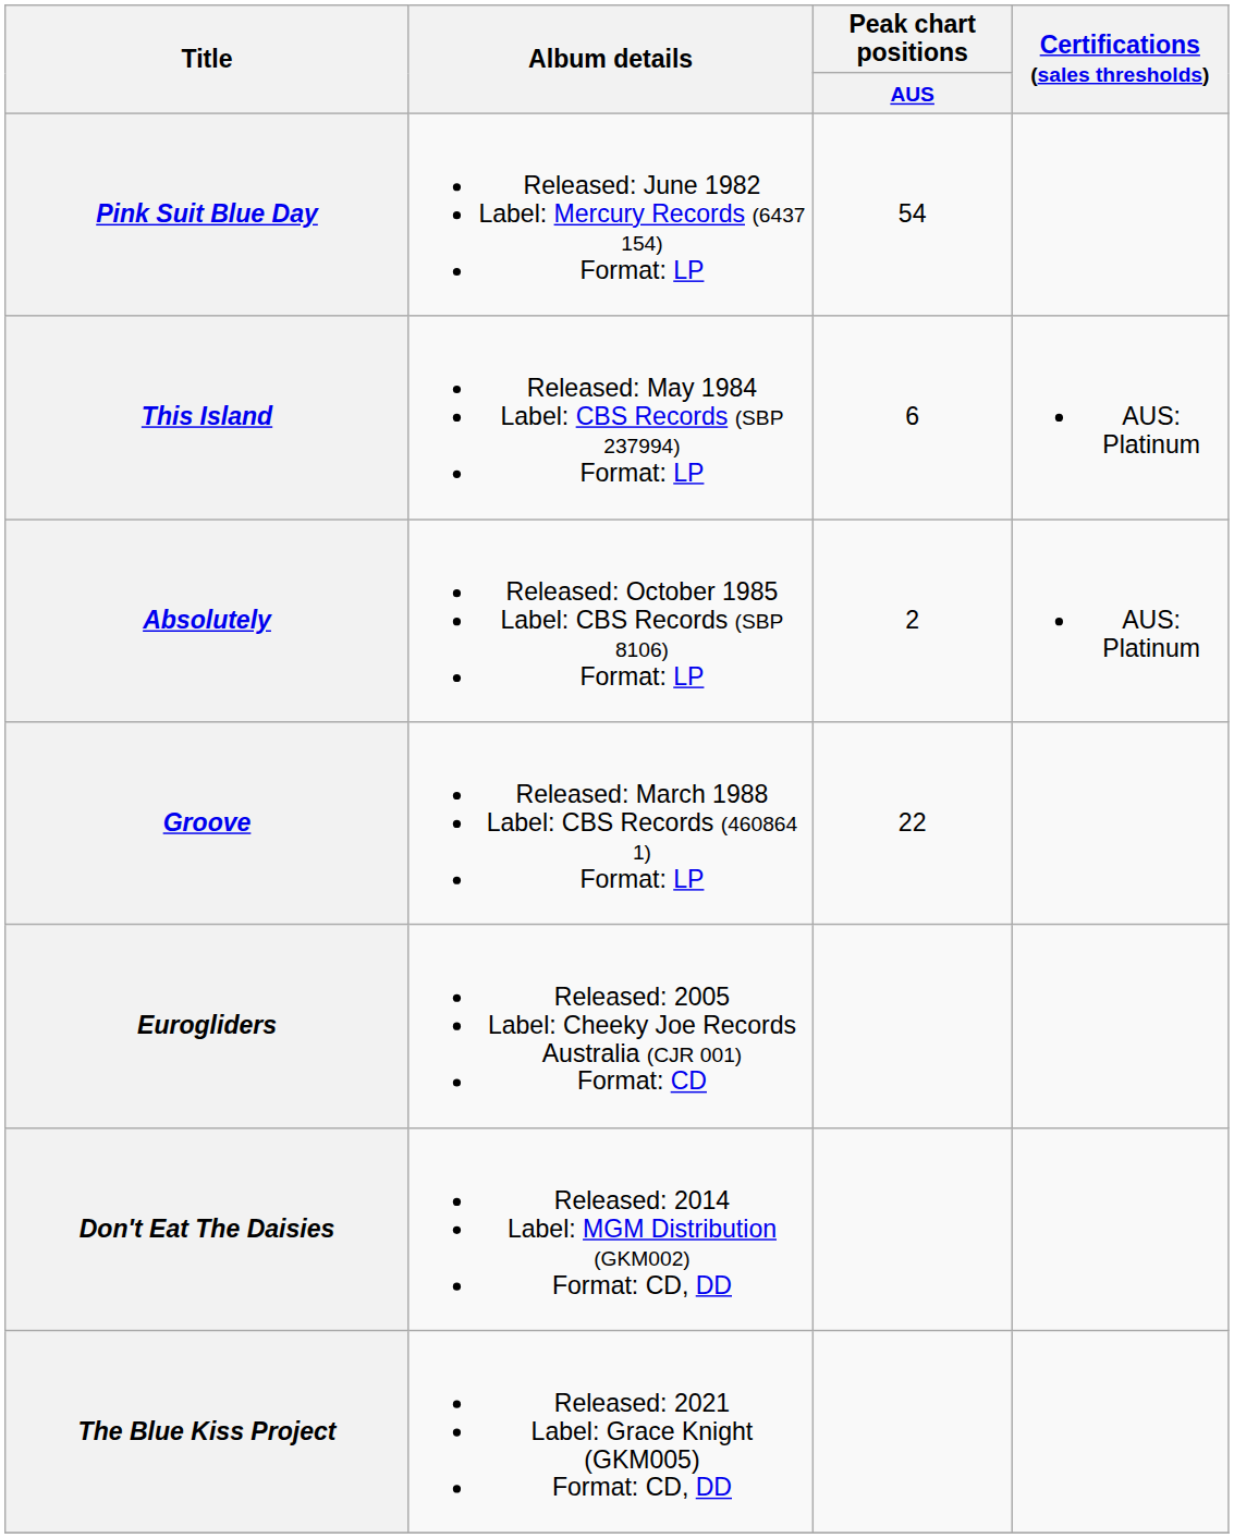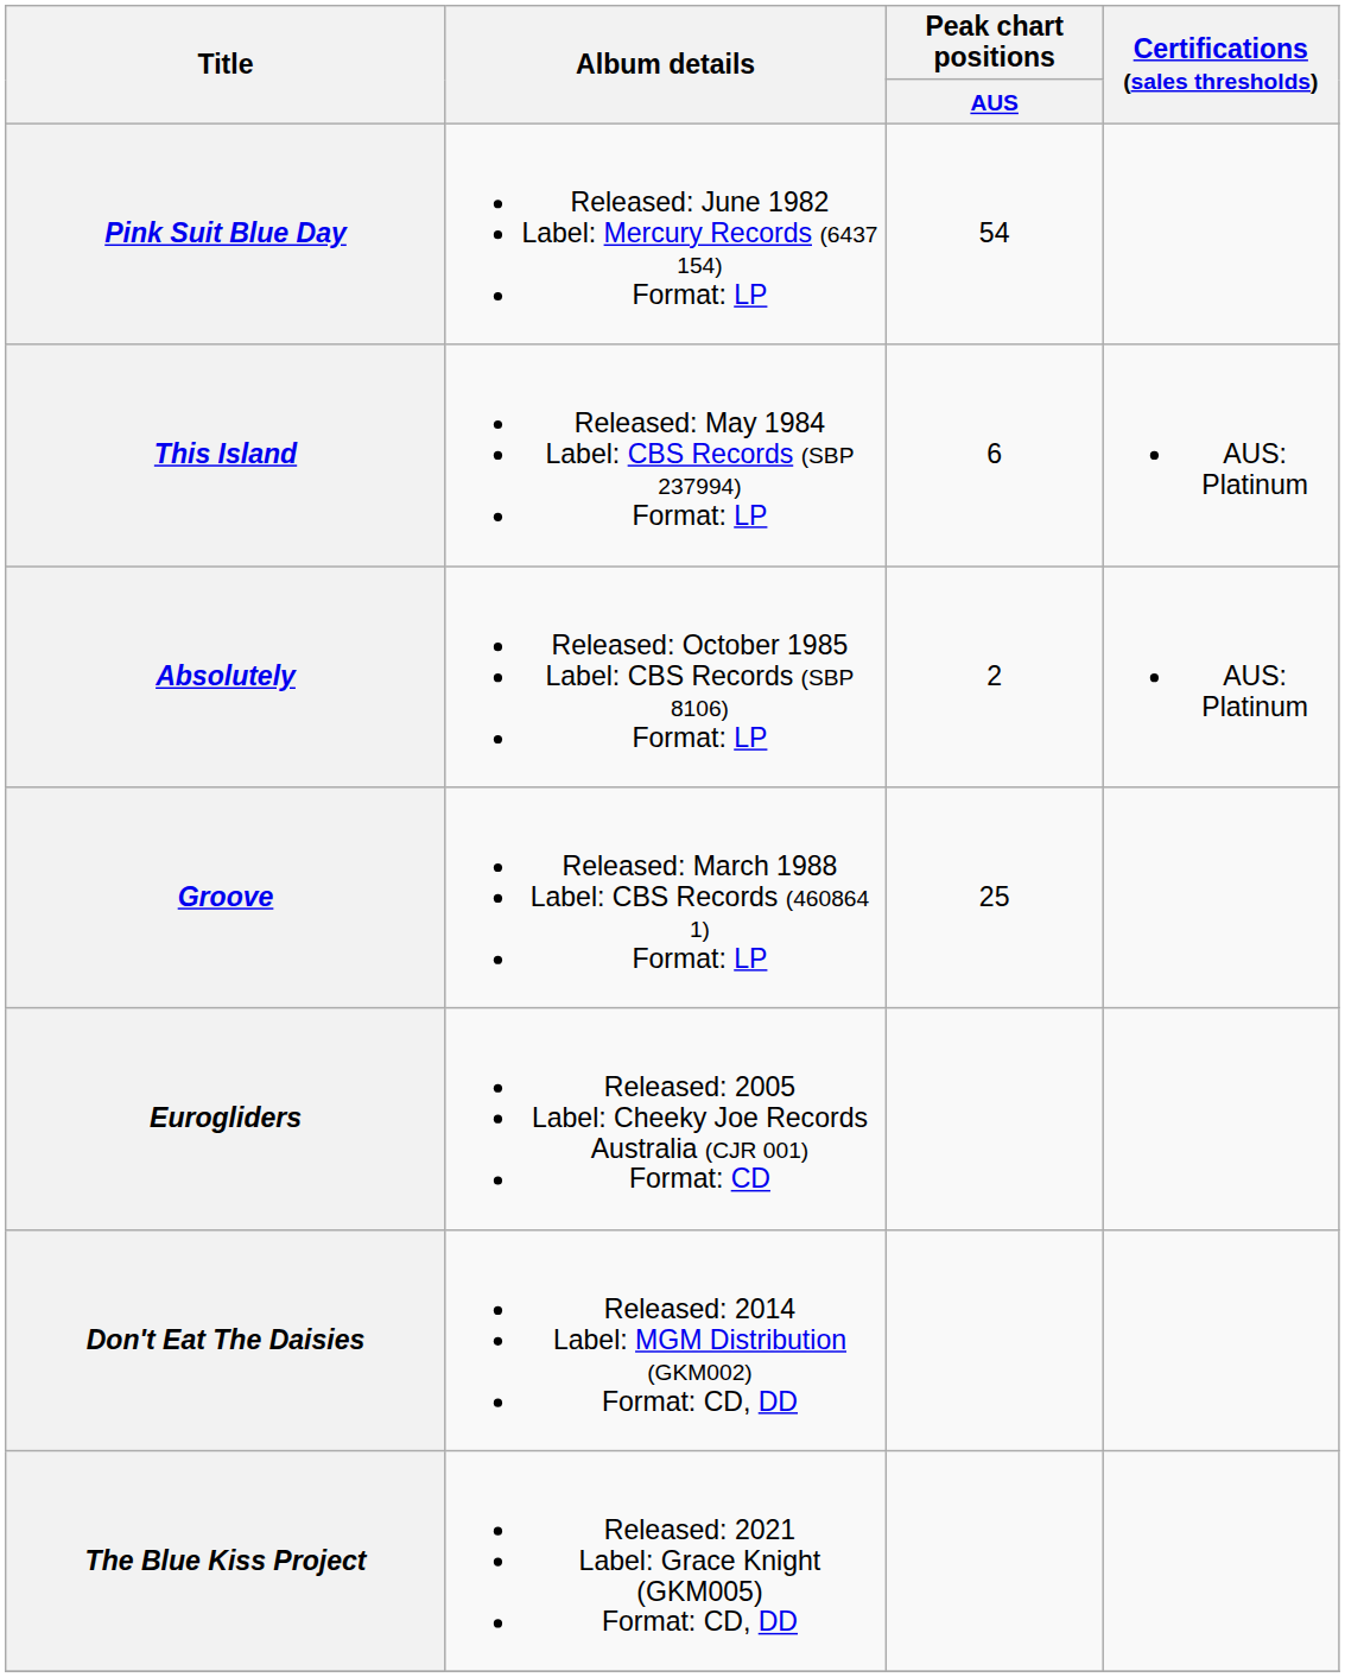Groove | Peak chart positions / AUS: 22 -> 25
